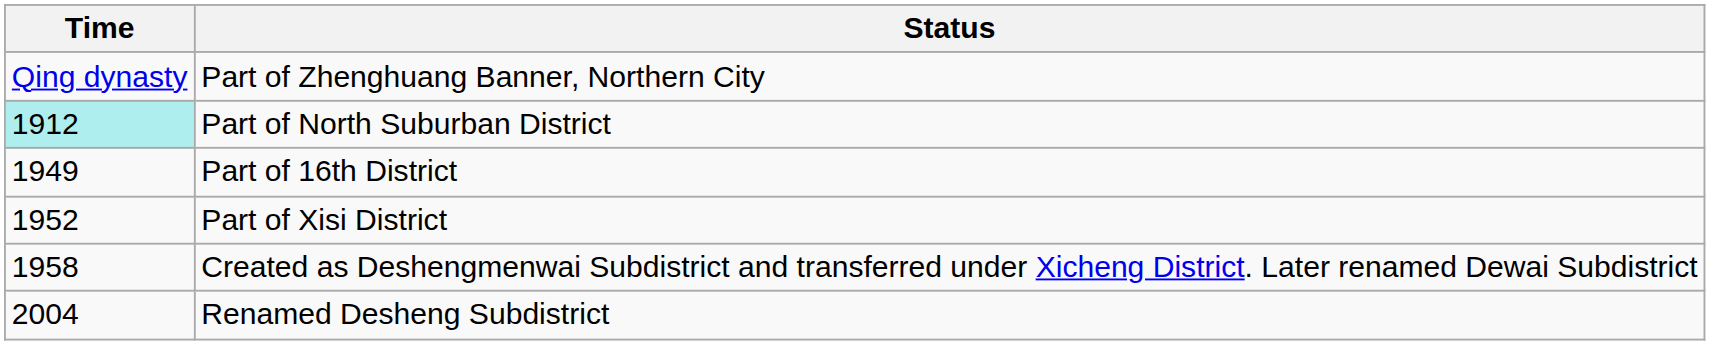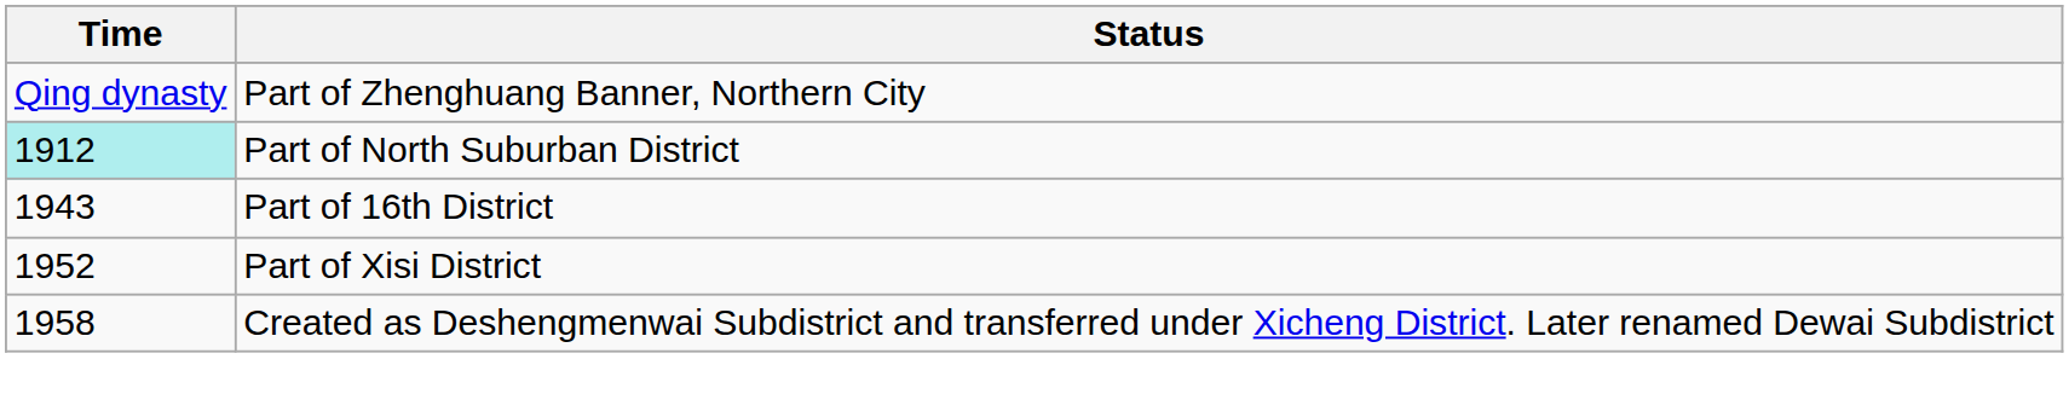Part of 16th District | Time: 1949 -> 1943
- row: 2004 | Renamed Desheng Subdistrict
